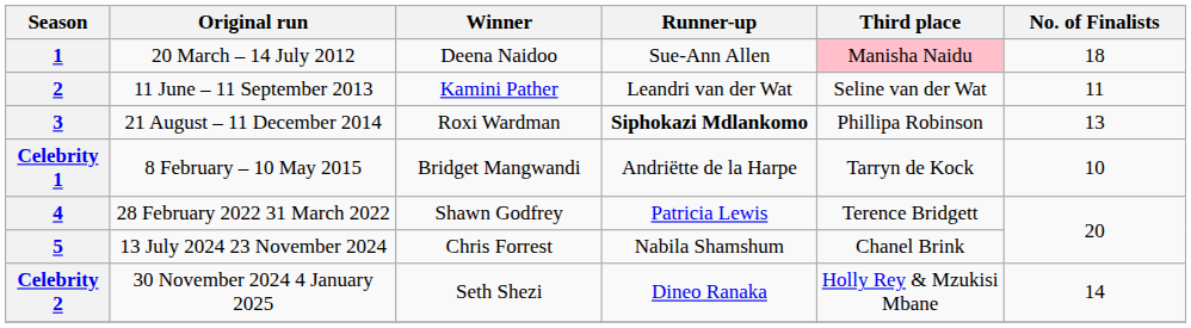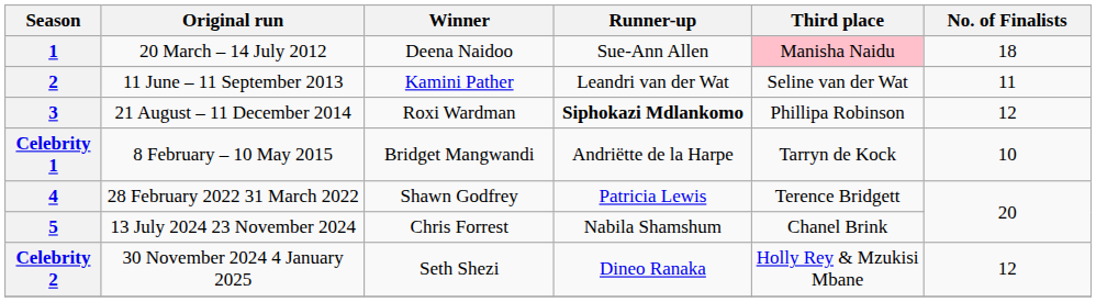3 | No. of Finalists: 13 -> 12
Celebrity 2 | No. of Finalists: 14 -> 12
